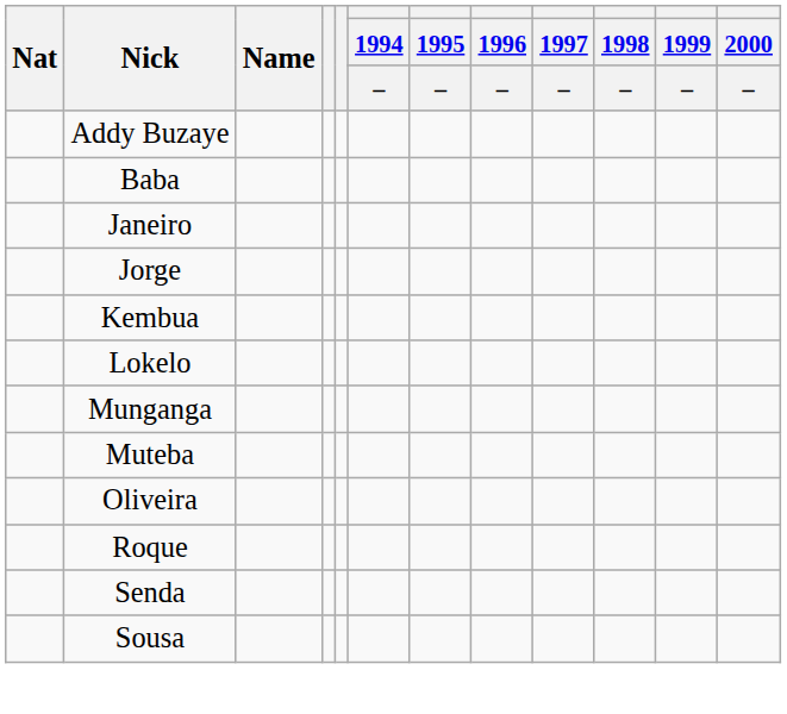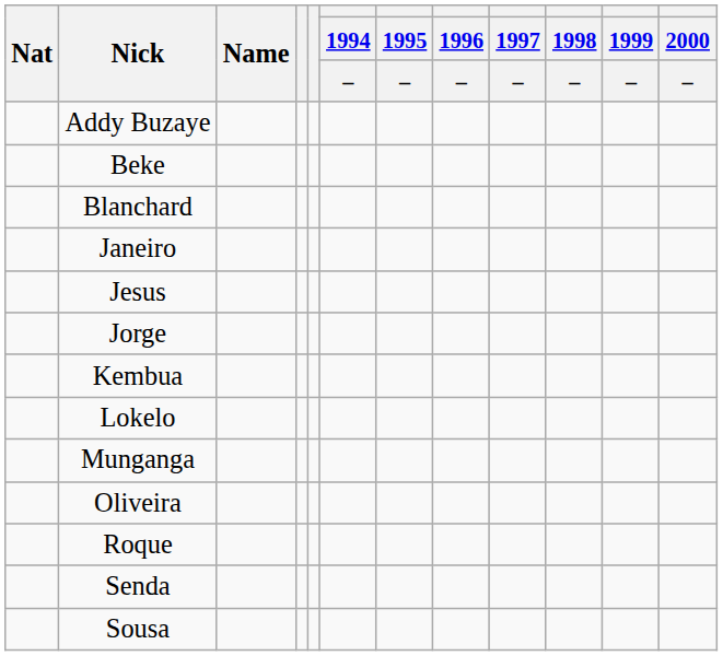- row: Baba
+ row: Beke
+ row: Blanchard
+ row: Jesus
- row: Muteba
